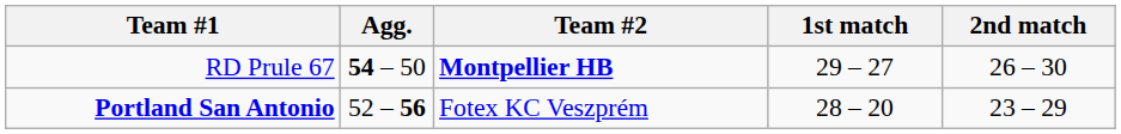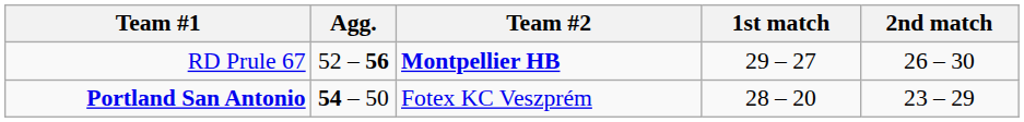RD Prule 67 | Agg.: 54 – 50 -> 52 – 56
Portland San Antonio | Agg.: 52 – 56 -> 54 – 50
